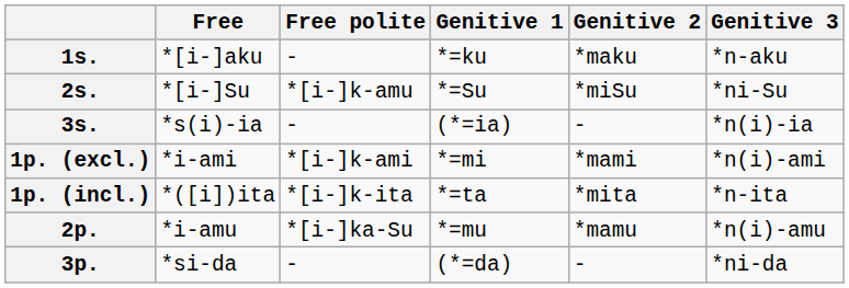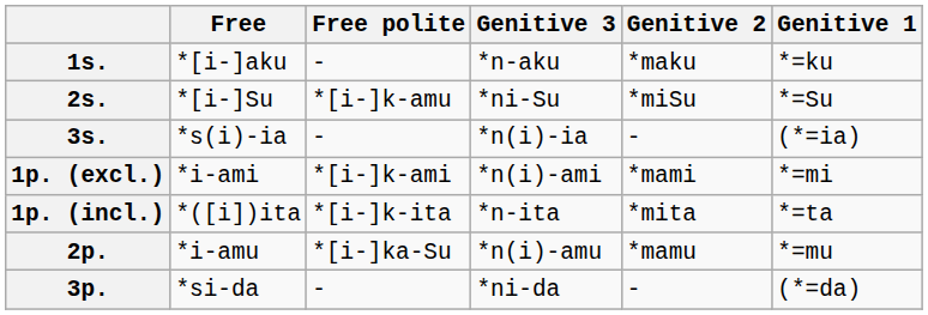columns swapped: Genitive 1 <-> Genitive 3
